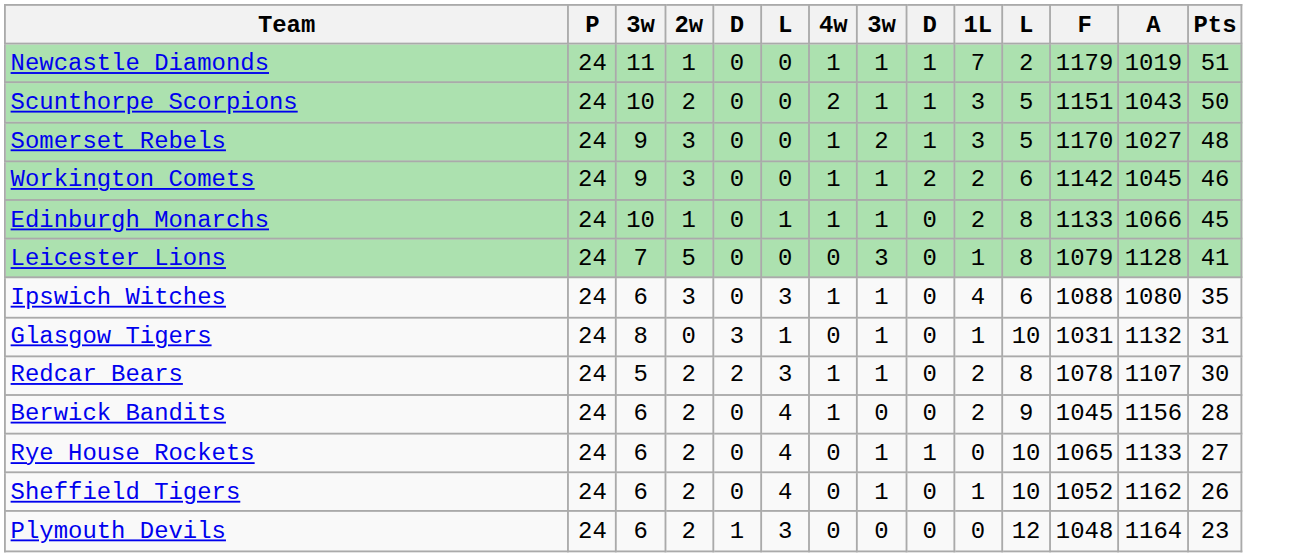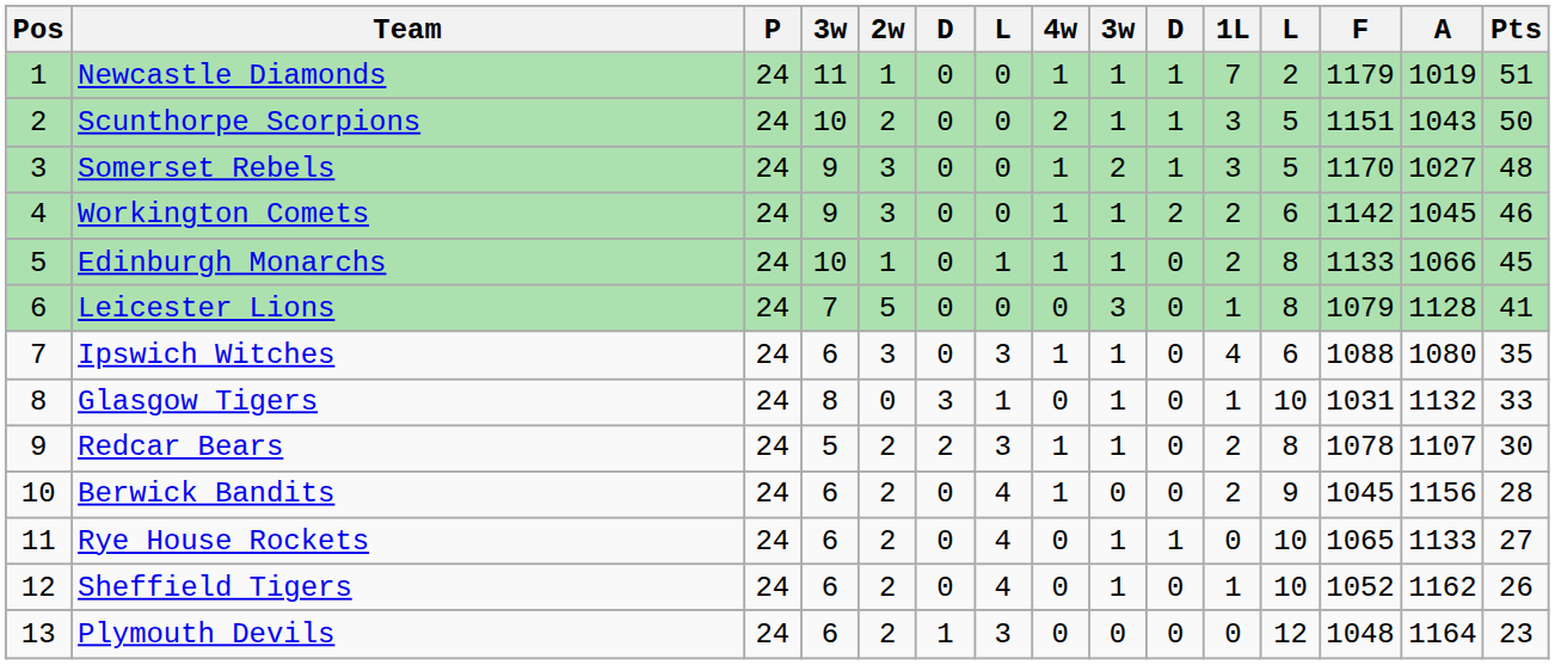+ column: Pos | 1 | 2 | 3 | 4 | 5 | 6 | 7 | 8 | 9 | 10 | 11 | 12 | 13
Glasgow Tigers | Pts: 31 -> 33
